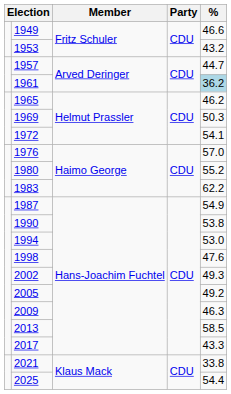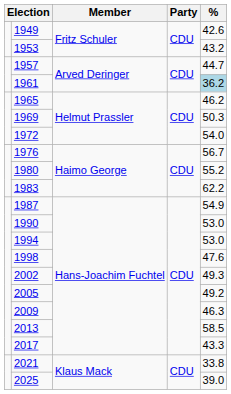1949 | %: 46.6 -> 42.6
1972 | %: 54.1 -> 54.0
1976 | %: 57.0 -> 56.7
1990 | %: 53.8 -> 53.0
2025 | %: 54.4 -> 39.0
